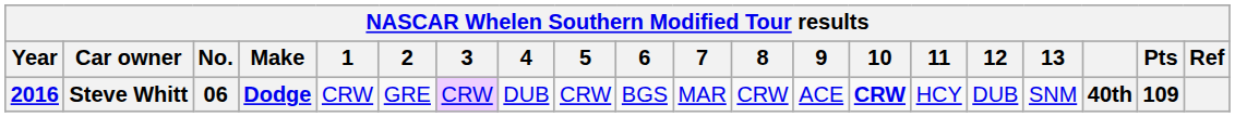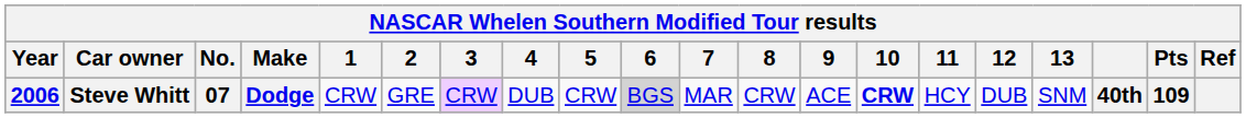Steve Whitt | Year: 2016 -> 2006
Steve Whitt | No.: 06 -> 07
Steve Whitt | 6: no background -> lightgrey background
